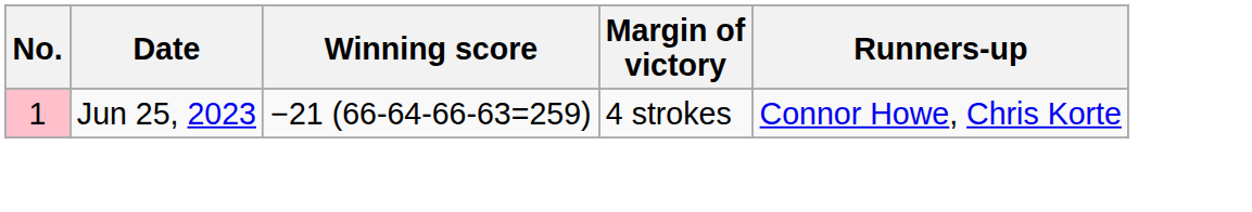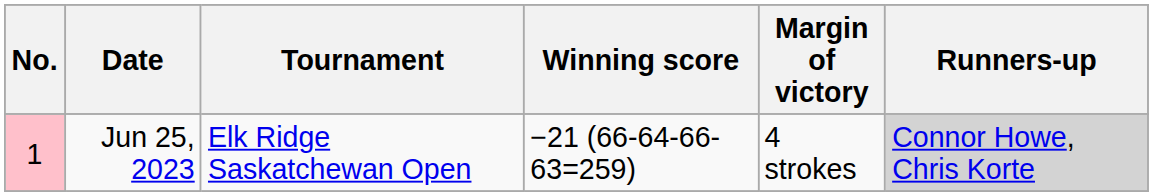+ column: Tournament | Elk Ridge Saskatchewan Open
Jun 25, 2023 | Runners-up: no background -> lightgrey background
